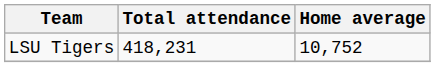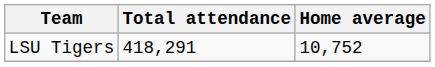LSU Tigers | Total attendance: 418,231 -> 418,291
